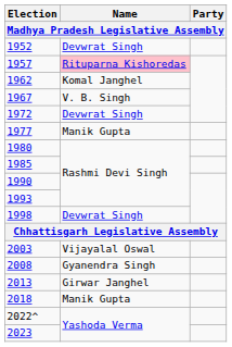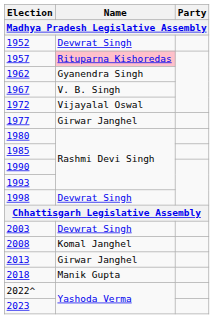1962 | Name: Komal Janghel -> Gyanendra Singh
1972 | Name: Devwrat Singh -> Vijayalal Oswal
1977 | Name: Manik Gupta -> Girwar Janghel
2003 | Name: Vijayalal Oswal -> Devwrat Singh
2008 | Name: Gyanendra Singh -> Komal Janghel
